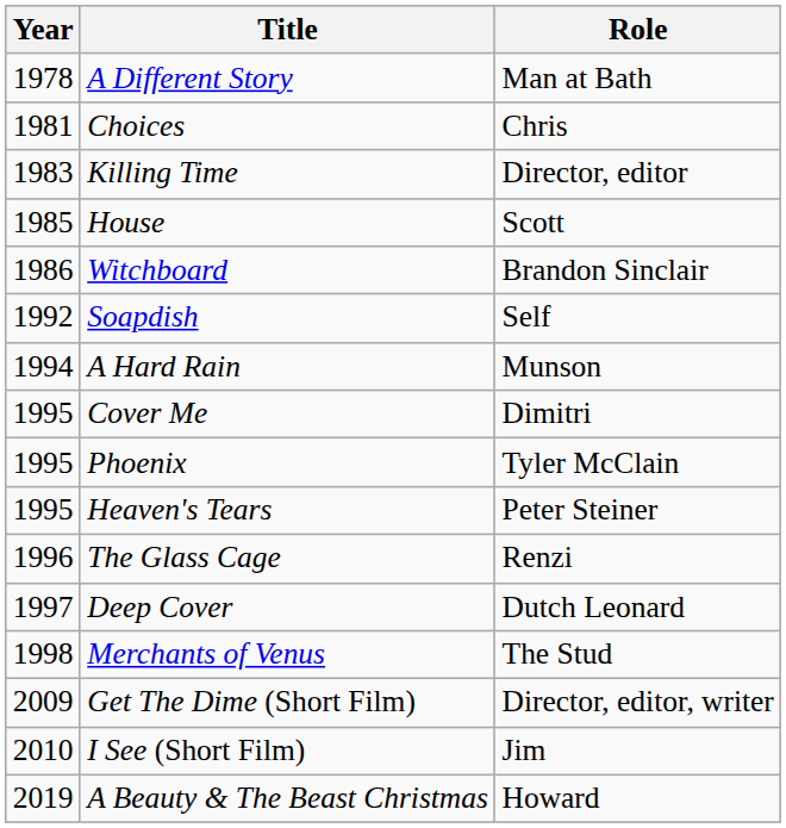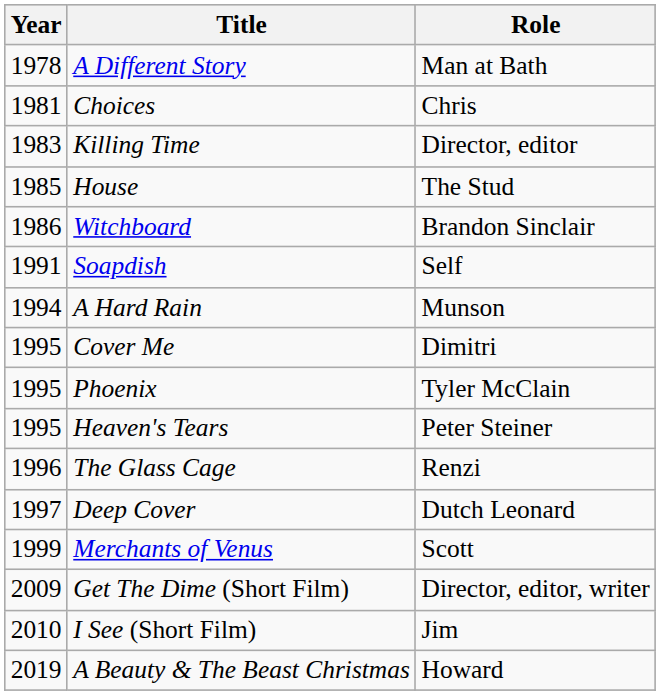House | Role: Scott -> The Stud
Soapdish | Year: 1992 -> 1991
Merchants of Venus | Year: 1998 -> 1999
Merchants of Venus | Role: The Stud -> Scott
